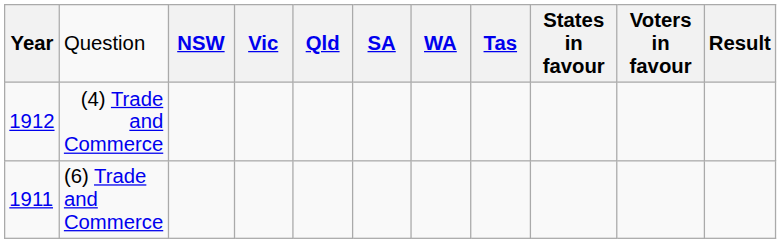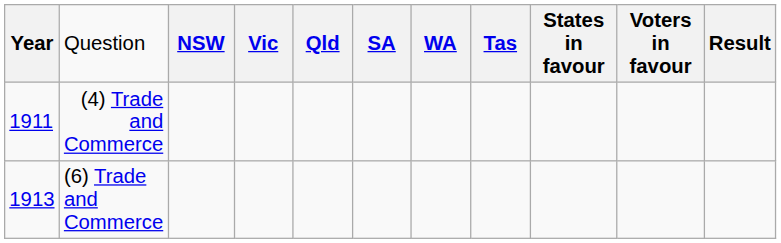(4) Trade and Commerce | column 1: 1912 -> 1911
(6) Trade and Commerce | column 1: 1911 -> 1913
